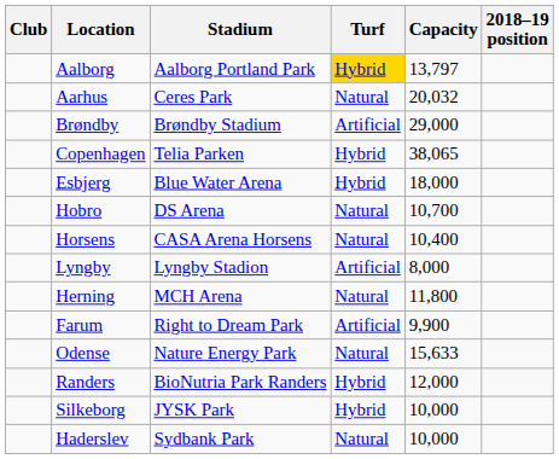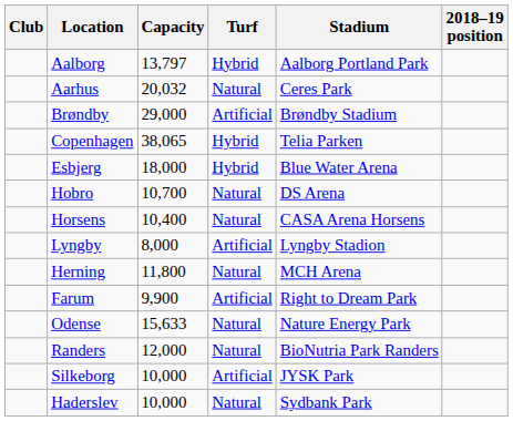columns swapped: Stadium <-> Capacity
Aalborg | Turf: gold background -> no background
Randers | Turf: Hybrid -> Natural
Silkeborg | Turf: Hybrid -> Artificial
